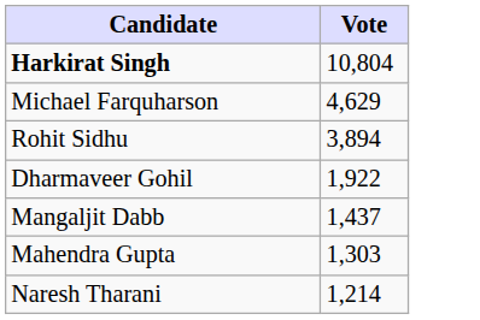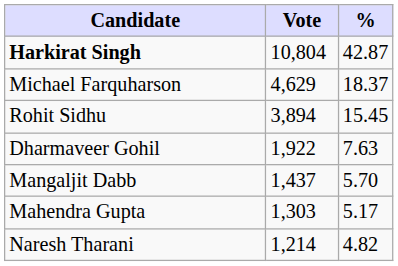+ column: % | 42.87 | 18.37 | 15.45 | 7.63 | 5.70 | 5.17 | 4.82
